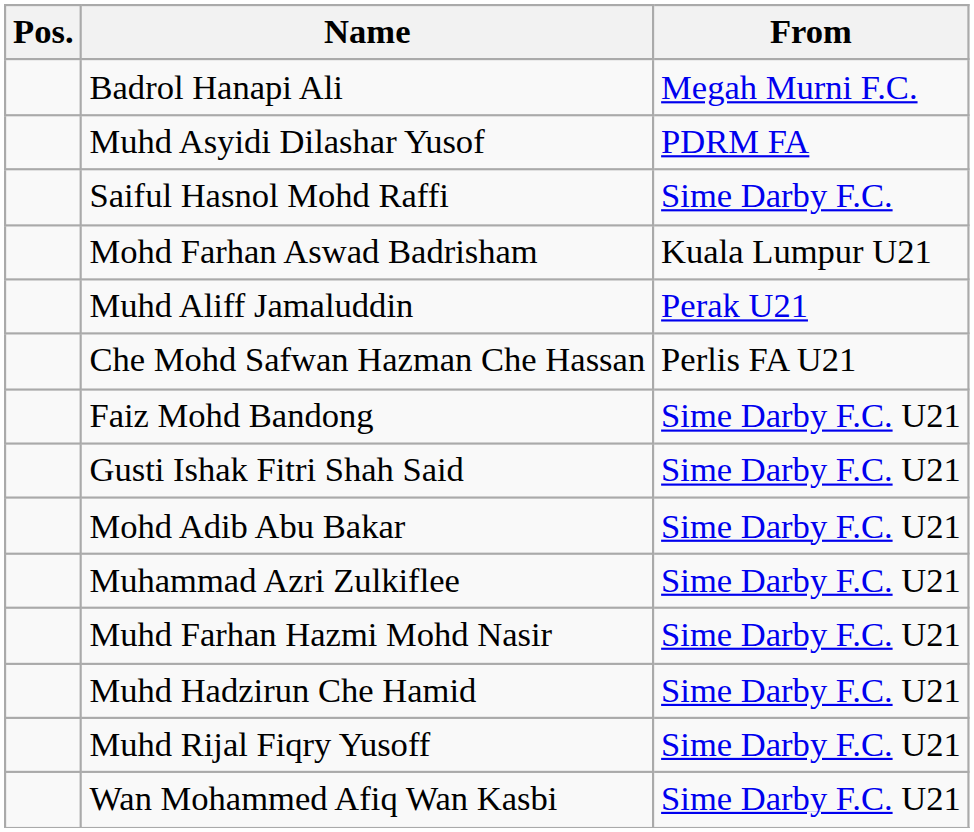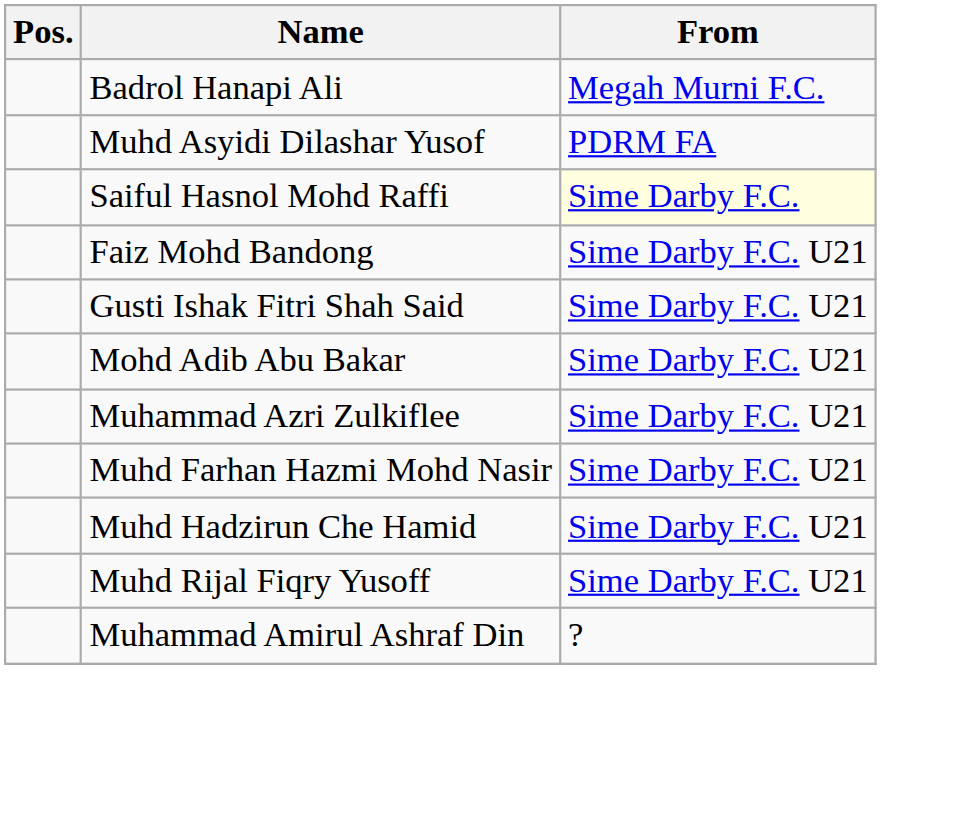Saiful Hasnol Mohd Raffi | From: no background -> lightyellow background
- row: Mohd Farhan Aswad Badrisham | Kuala Lumpur U21
- row: Muhd Aliff Jamaluddin | Perak U21
- row: Che Mohd Safwan Hazman Che Hassan | Perlis FA U21
- row: Wan Mohammed Afiq Wan Kasbi | Sime Darby F.C. U21
+ row: Muhammad Amirul Ashraf Din | ?
